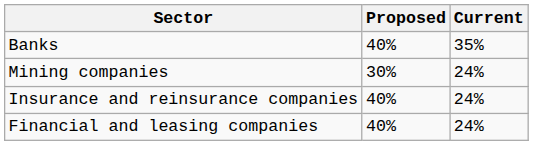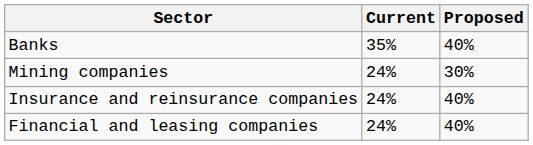columns swapped: Current <-> Proposed
